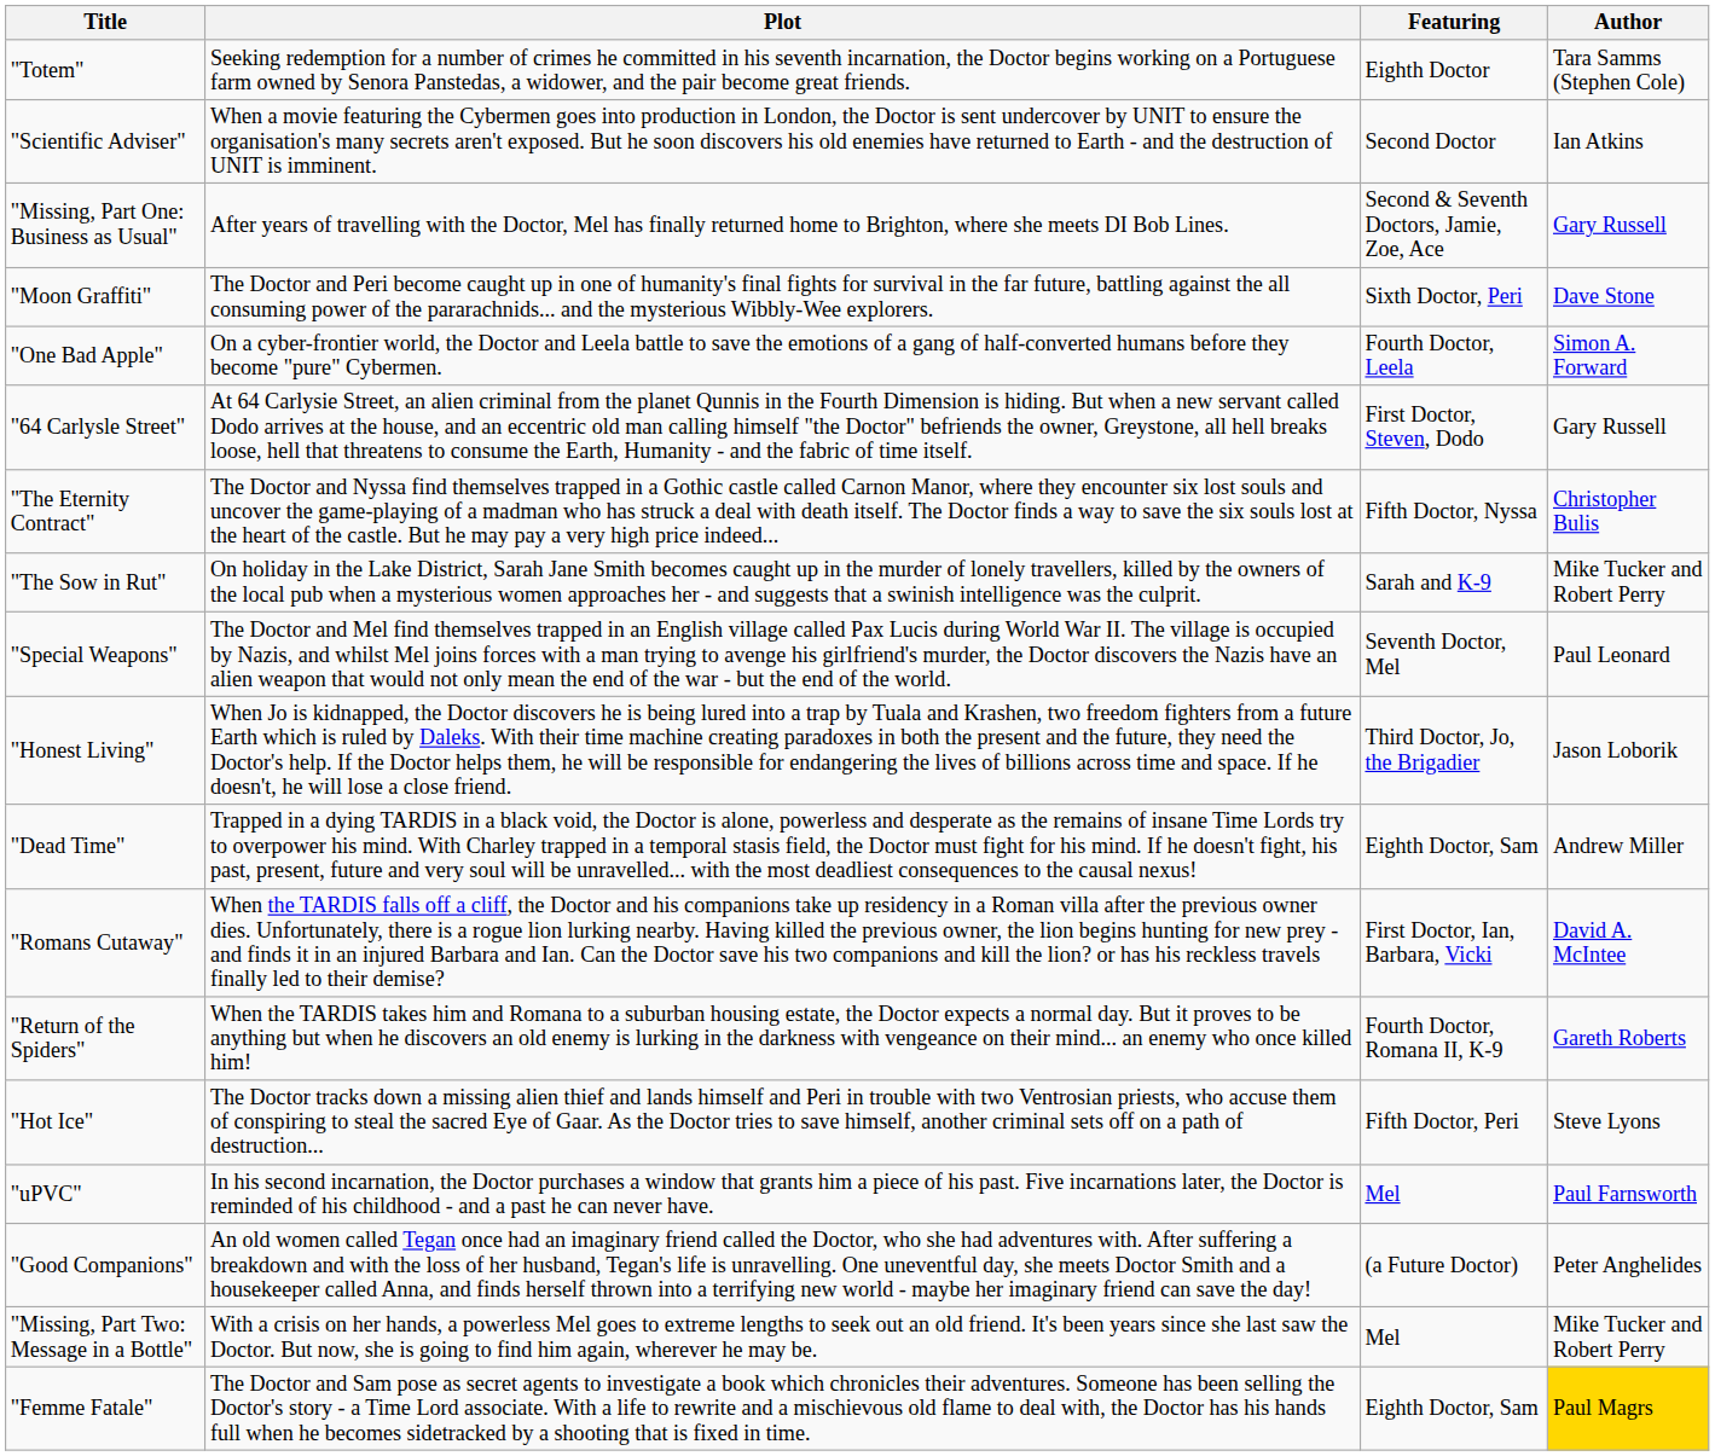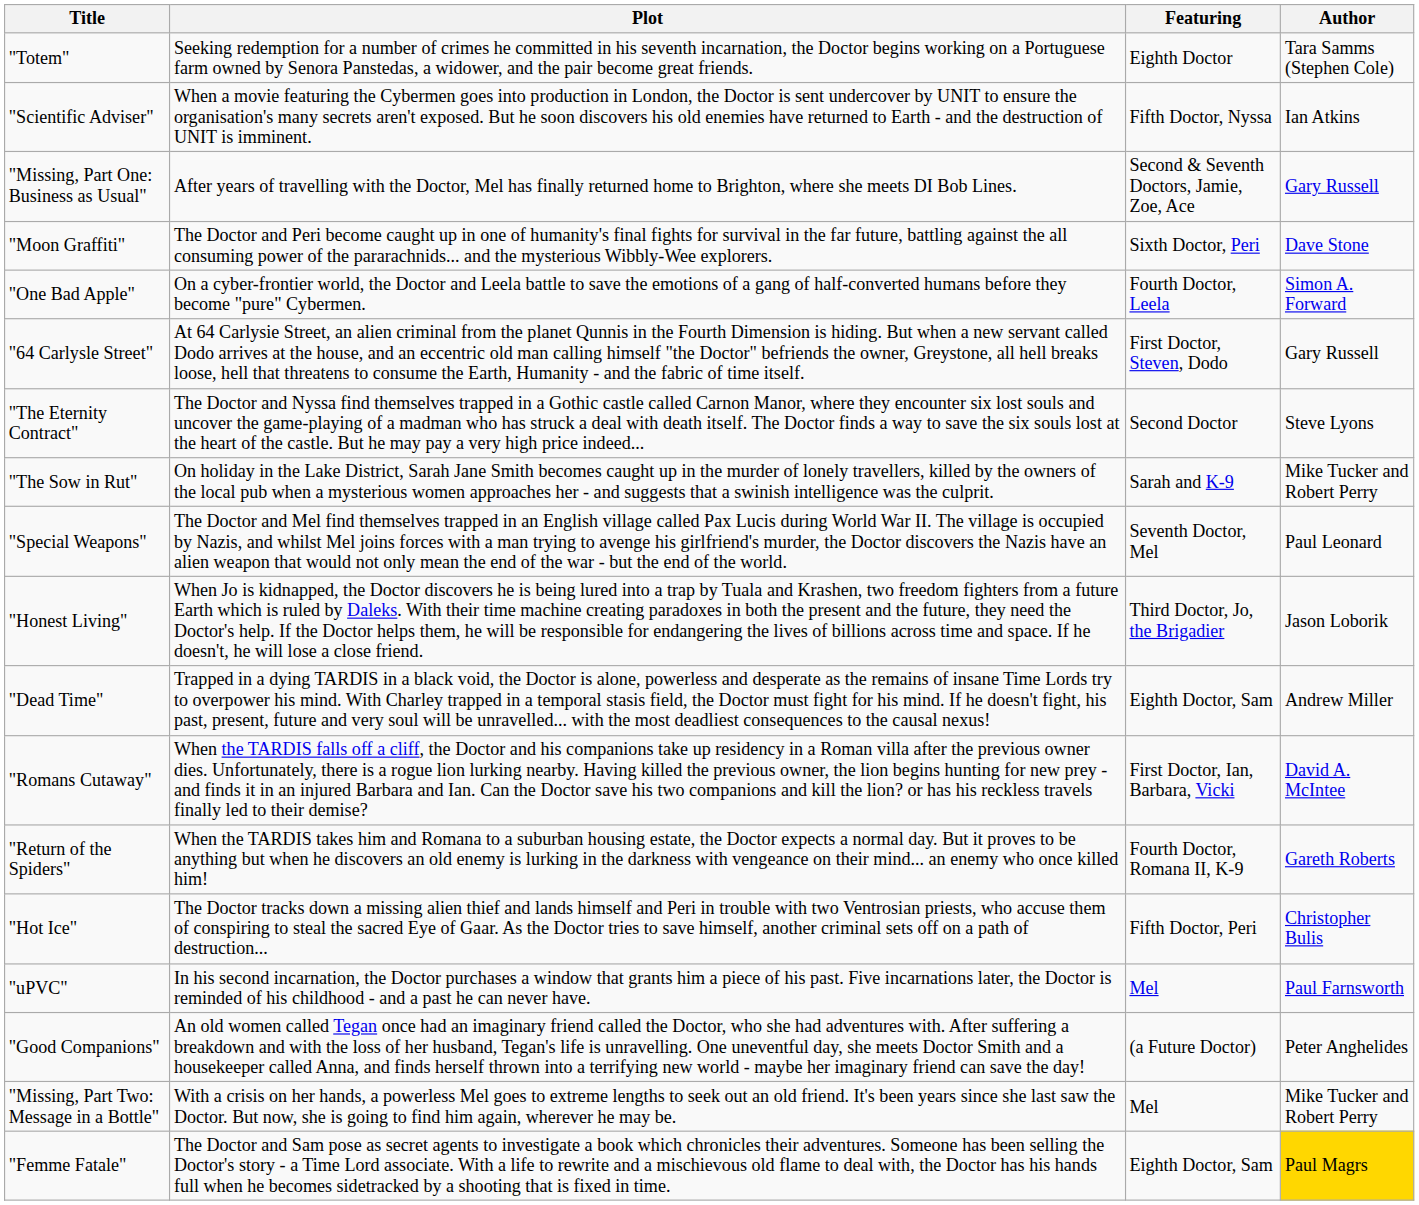"Scientific Adviser" | Featuring: Second Doctor -> Fifth Doctor, Nyssa
"The Eternity Contract" | Featuring: Fifth Doctor, Nyssa -> Second Doctor
"The Eternity Contract" | Author: Christopher Bulis -> Steve Lyons
"Hot Ice" | Author: Steve Lyons -> Christopher Bulis
